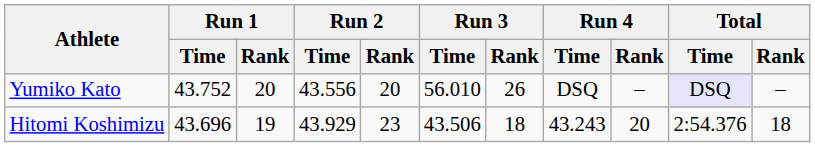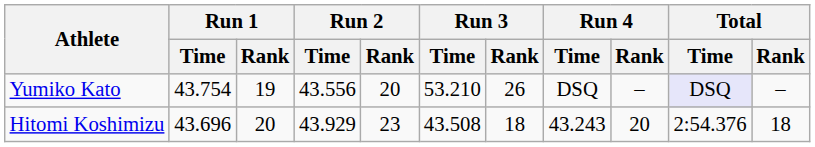Yumiko Kato | Run 1 / Time: 43.752 -> 43.754
Yumiko Kato | Run 1 / Rank: 20 -> 19
Yumiko Kato | Run 3 / Time: 56.010 -> 53.210
Hitomi Koshimizu | Run 1 / Rank: 19 -> 20
Hitomi Koshimizu | Run 3 / Time: 43.506 -> 43.508
